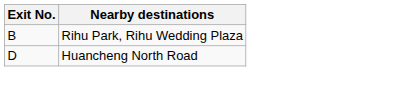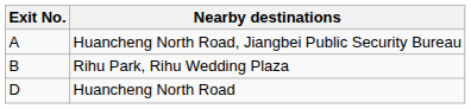+ row: A | Huancheng North Road, Jiangbei Public Security Bureau
